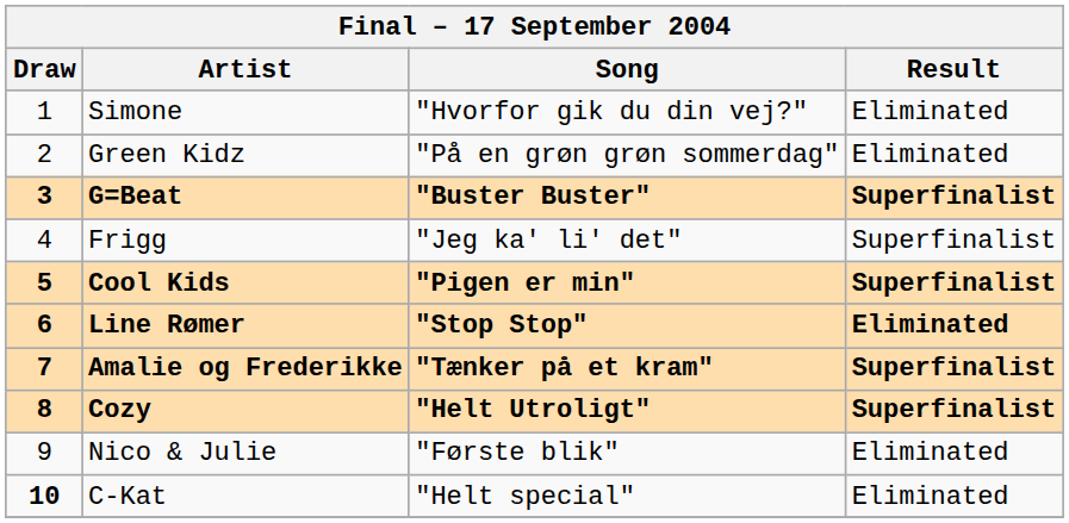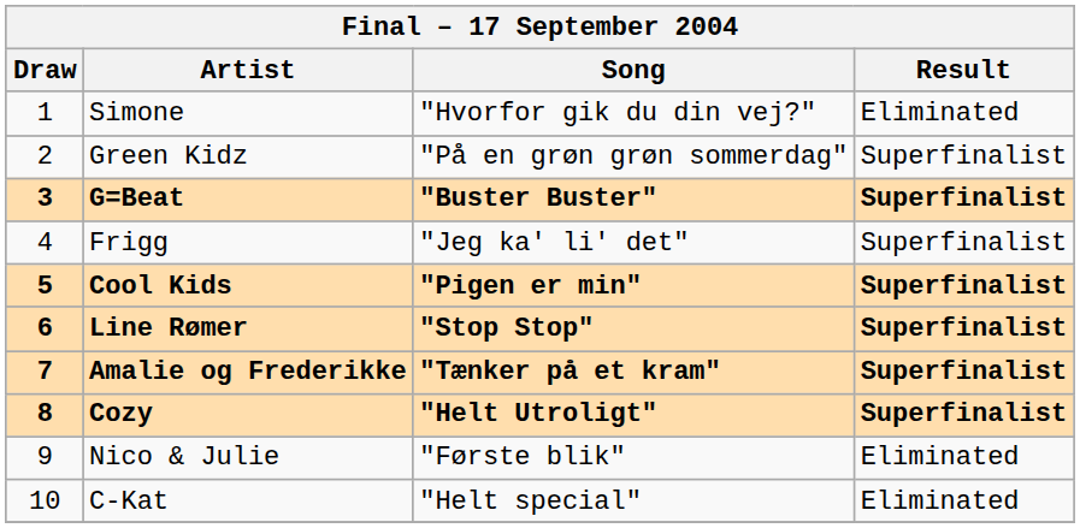Green Kidz | Result: Eliminated -> Superfinalist
Line Rømer | Result: Eliminated -> Superfinalist
C-Kat | Draw: bold -> normal
